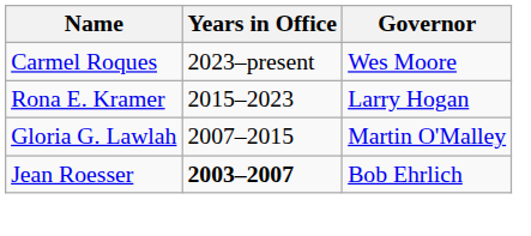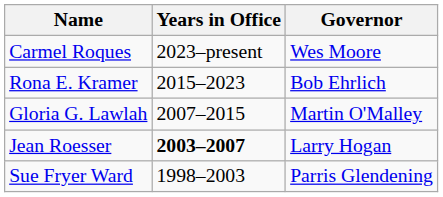Rona E. Kramer | Governor: Larry Hogan -> Bob Ehrlich
Jean Roesser | Governor: Bob Ehrlich -> Larry Hogan
+ row: Sue Fryer Ward | 1998–2003 | Parris Glendening
